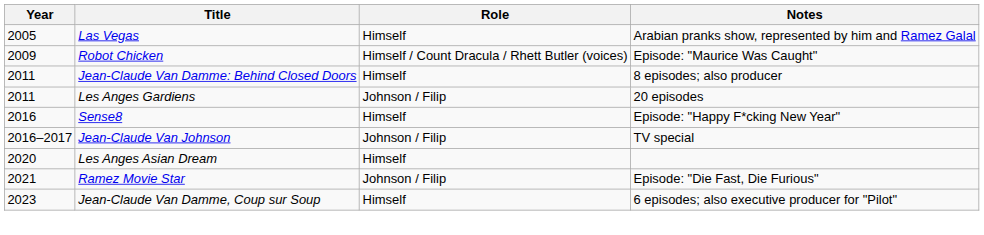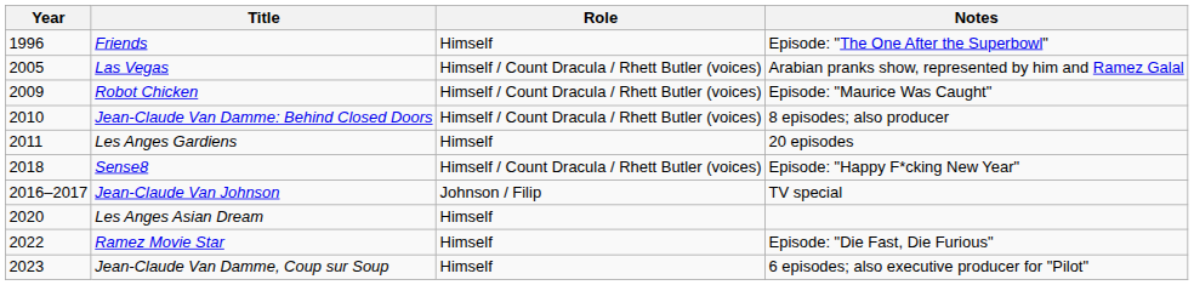+ row: 1996 | Friends | Himself | Episode: "The One After the Superbowl"
Las Vegas | Role: Himself -> Himself / Count Dracula / Rhett Butler (voices)
Jean-Claude Van Damme: Behind Closed Doors | Year: 2011 -> 2010
Jean-Claude Van Damme: Behind Closed Doors | Role: Himself -> Himself / Count Dracula / Rhett Butler (voices)
Les Anges Gardiens | Role: Johnson / Filip -> Himself
Sense8 | Year: 2016 -> 2018
Sense8 | Role: Himself -> Himself / Count Dracula / Rhett Butler (voices)
Ramez Movie Star | Year: 2021 -> 2022
Ramez Movie Star | Role: Johnson / Filip -> Himself
